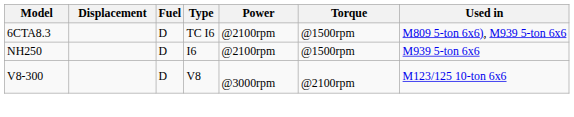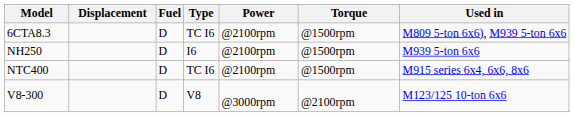+ row: NTC400 | D | TC I6 | @2100rpm | @1500rpm | M915 series 6x4, 6x6, 8x6
